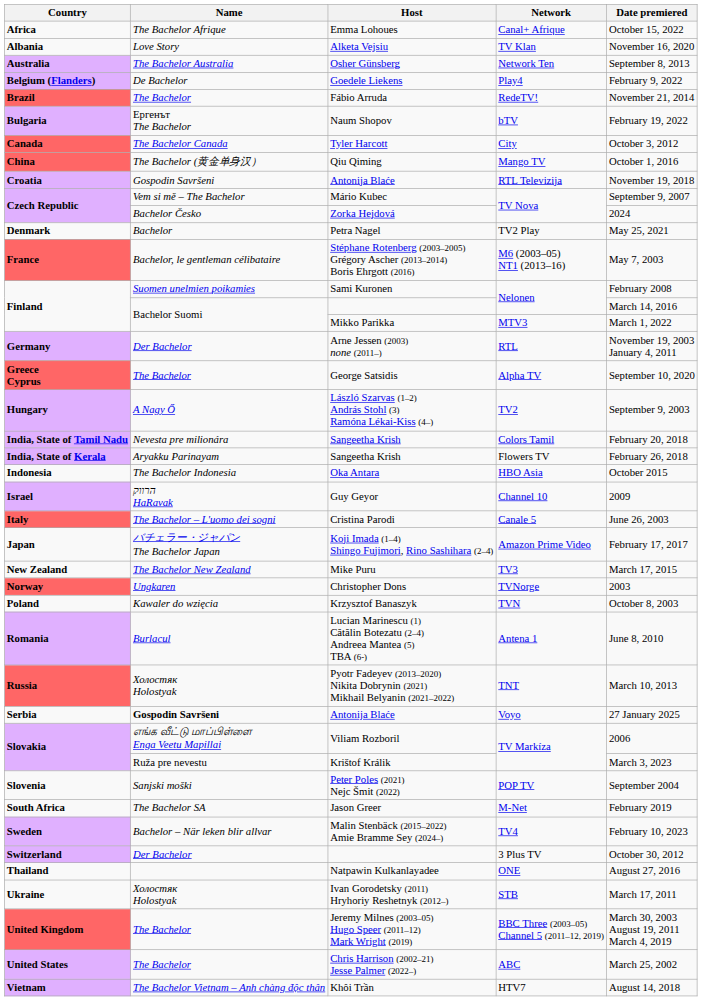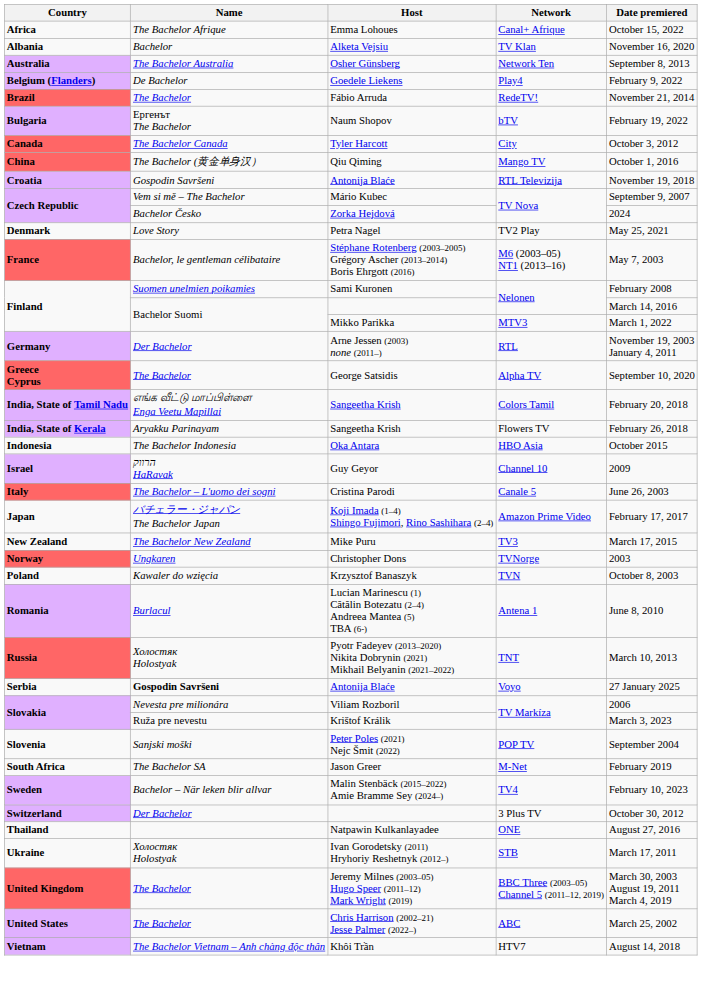Alketa Vejsiu | Name: Love Story -> Bachelor
Petra Nagel | Name: Bachelor -> Love Story
- row: Hungary | A Nagy Ő | László Szarvas (1–2) András Stohl (3) Ramóna Lékai-Kiss (4–) | TV2 | September 9, 2003
Sangeetha Krish / Colors Tamil | Name: Nevesta pre milionára -> எங்க வீட்டு மாப்பிள்ளை Enga Veetu Mapillai
Viliam Rozboril | Name: எங்க வீட்டு மாப்பிள்ளை Enga Veetu Mapillai -> Nevesta pre milionára
